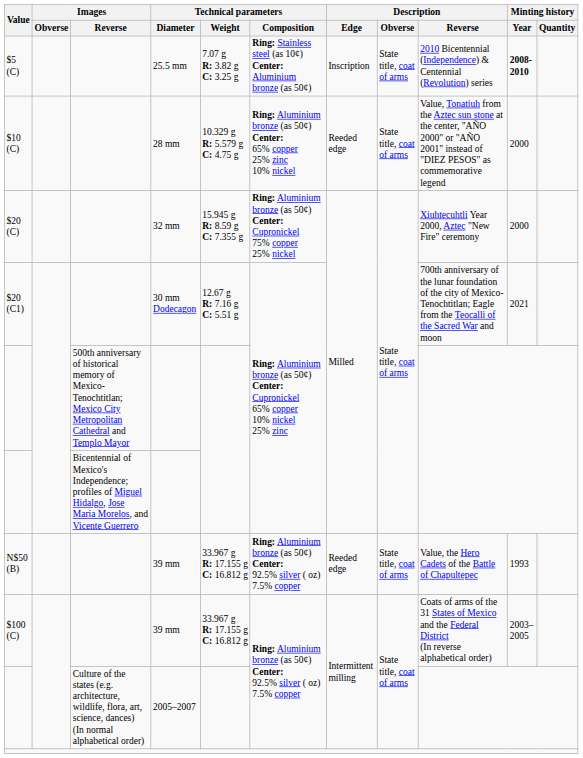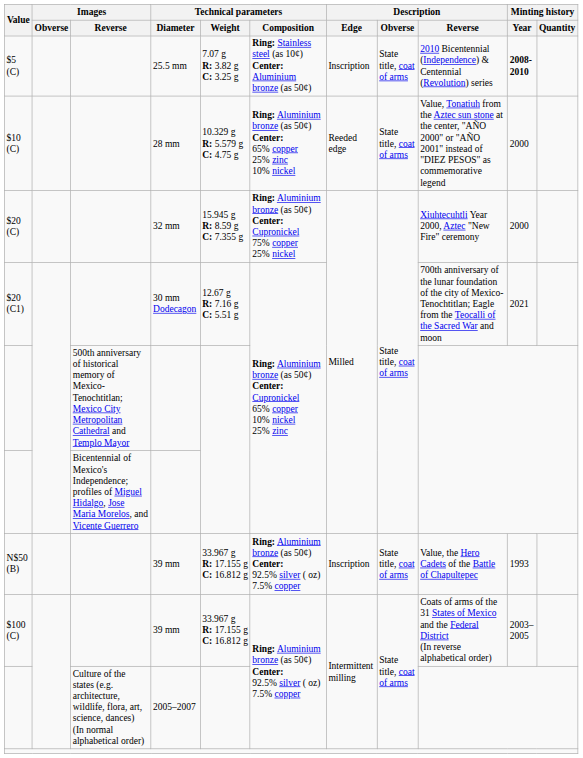N$50 (B) | Description / Edge: Reeded edge -> Inscription
